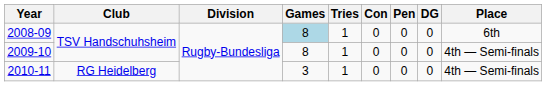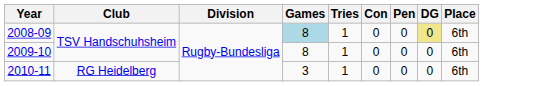2008-09 | DG: no background -> khaki background
2009-10 | Place: 4th — Semi-finals -> 6th
2010-11 | Place: 4th — Semi-finals -> 6th
